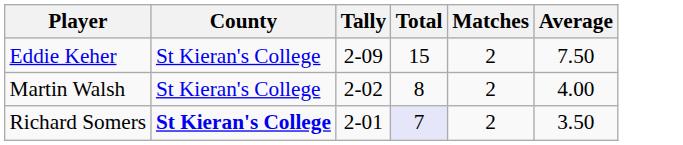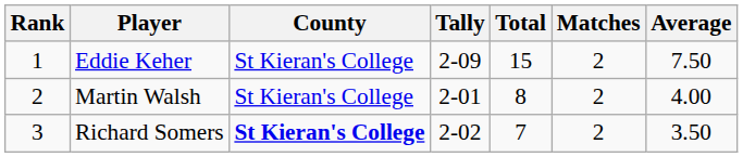+ column: Rank | 1 | 2 | 3
Martin Walsh | Tally: 2-02 -> 2-01
Richard Somers | Tally: 2-01 -> 2-02
Richard Somers | Total: lavender background -> no background
